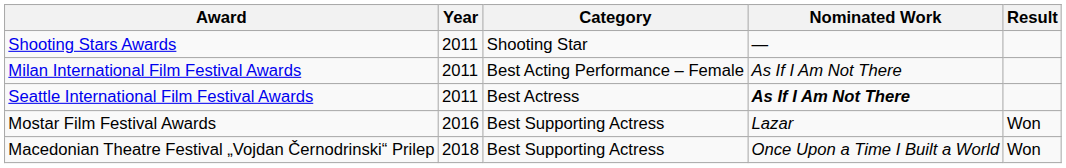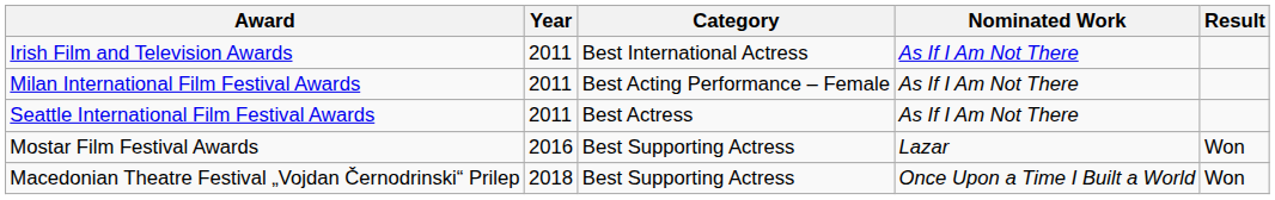- row: Shooting Stars Awards | 2011 | Shooting Star | —
+ row: Irish Film and Television Awards | 2011 | Best International Actress | As If I Am Not There
Seattle International Film Festival Awards | Nominated Work: bold -> normal
